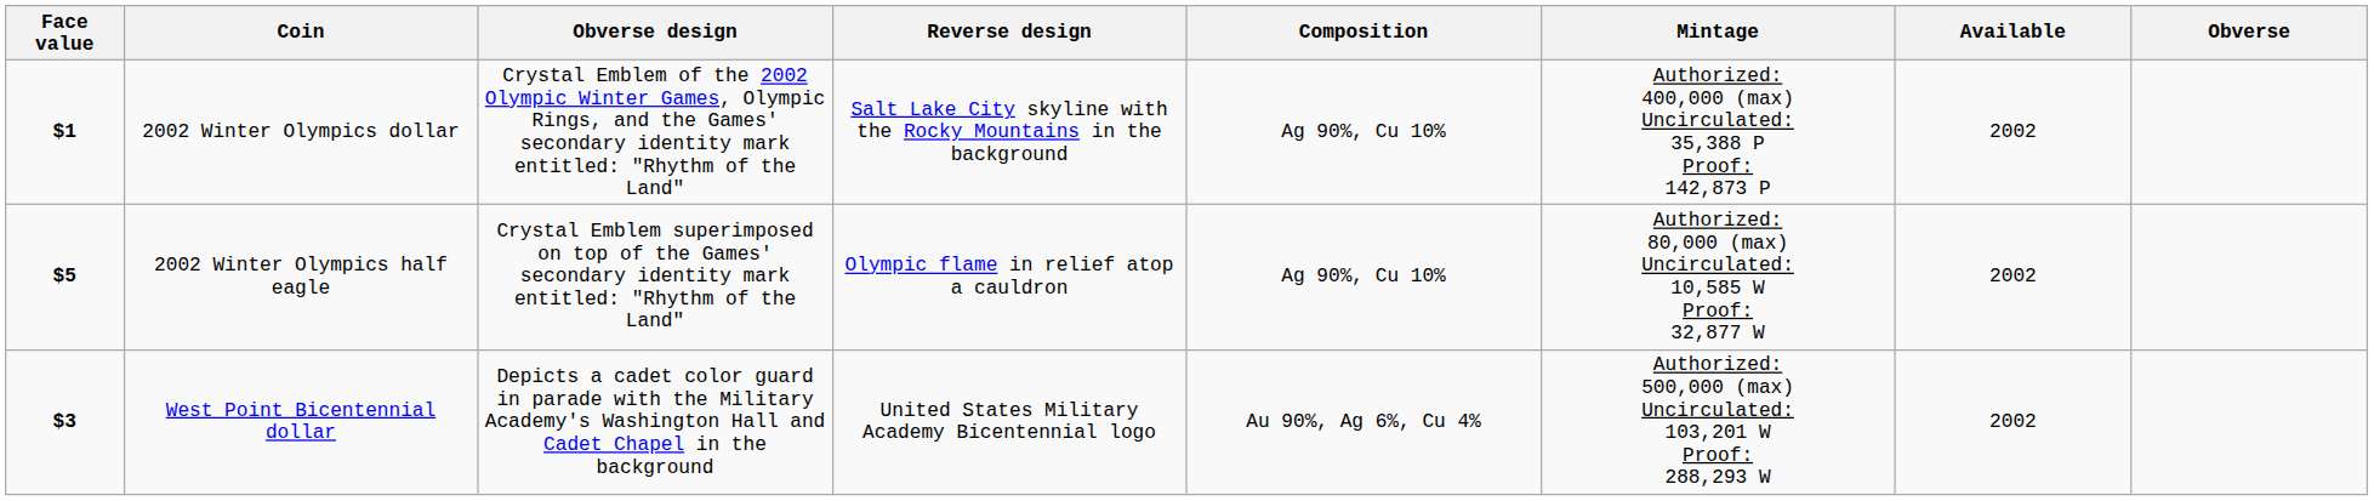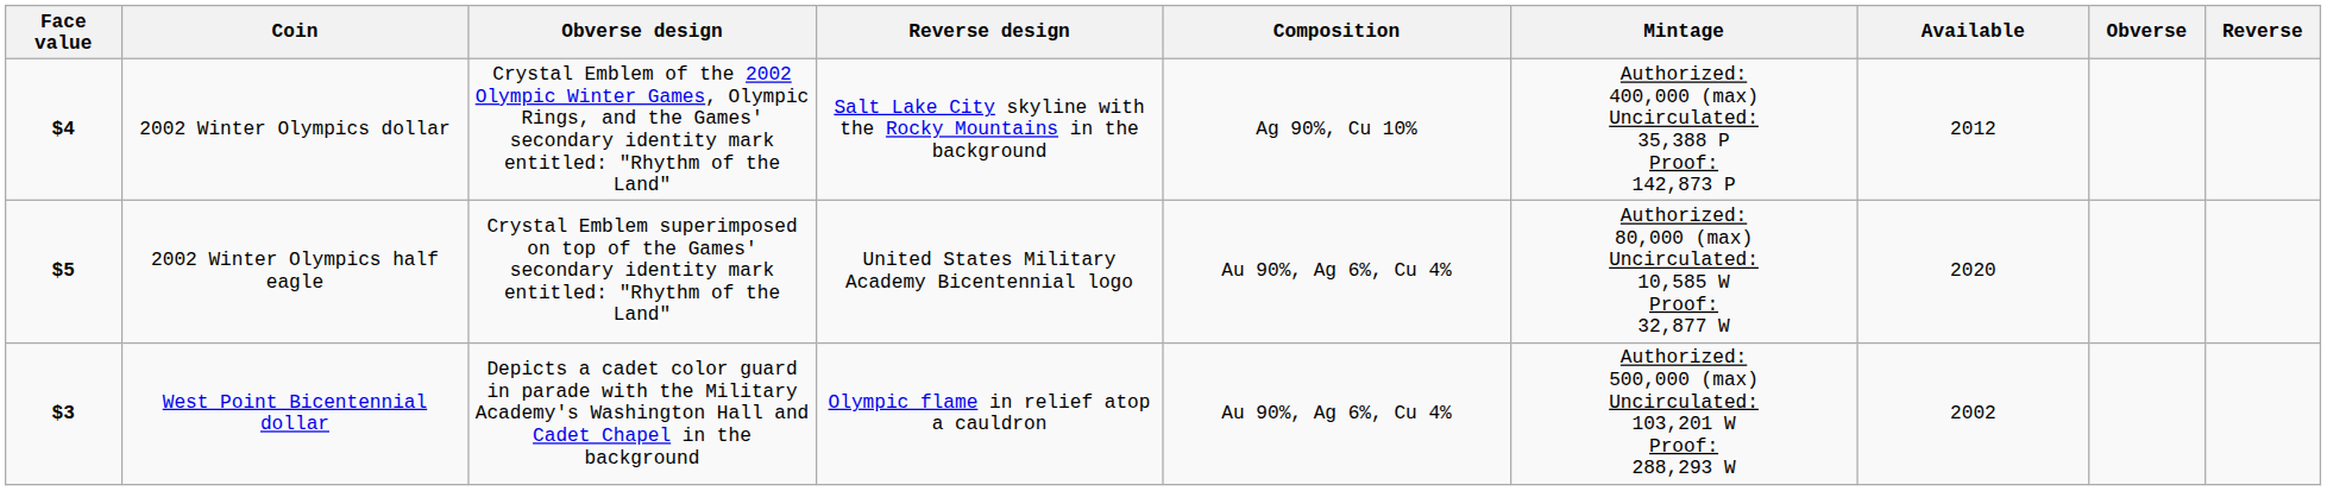+ column: Reverse
2002 Winter Olympics dollar | Face value: $1 -> $4
2002 Winter Olympics dollar | Available: 2002 -> 2012
2002 Winter Olympics half eagle | Reverse design: Olympic flame in relief atop a cauldron -> United States Military Academy Bicentennial logo
2002 Winter Olympics half eagle | Composition: Ag 90%, Cu 10% -> Au 90%, Ag 6%, Cu 4%
2002 Winter Olympics half eagle | Available: 2002 -> 2020
West Point Bicentennial dollar | Reverse design: United States Military Academy Bicentennial logo -> Olympic flame in relief atop a cauldron
